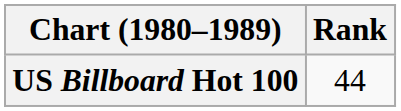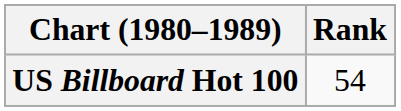US Billboard Hot 100 | Rank: 44 -> 54
